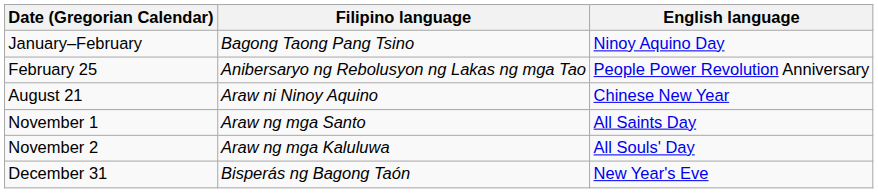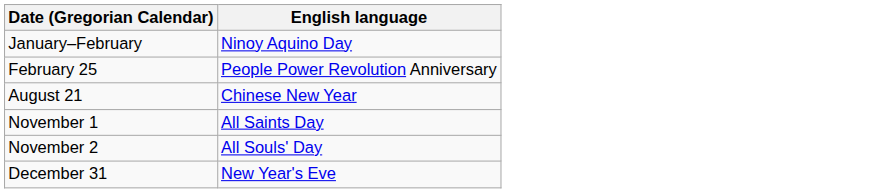- column: Filipino language | Bagong Taong Pang Tsino | Anibersaryo ng Rebolusyon ng Lakas ng mga Tao | Araw ni Ninoy Aquino | Araw ng mga Santo | Araw ng mga Kaluluwa | Bisperás ng Bagong Taón
